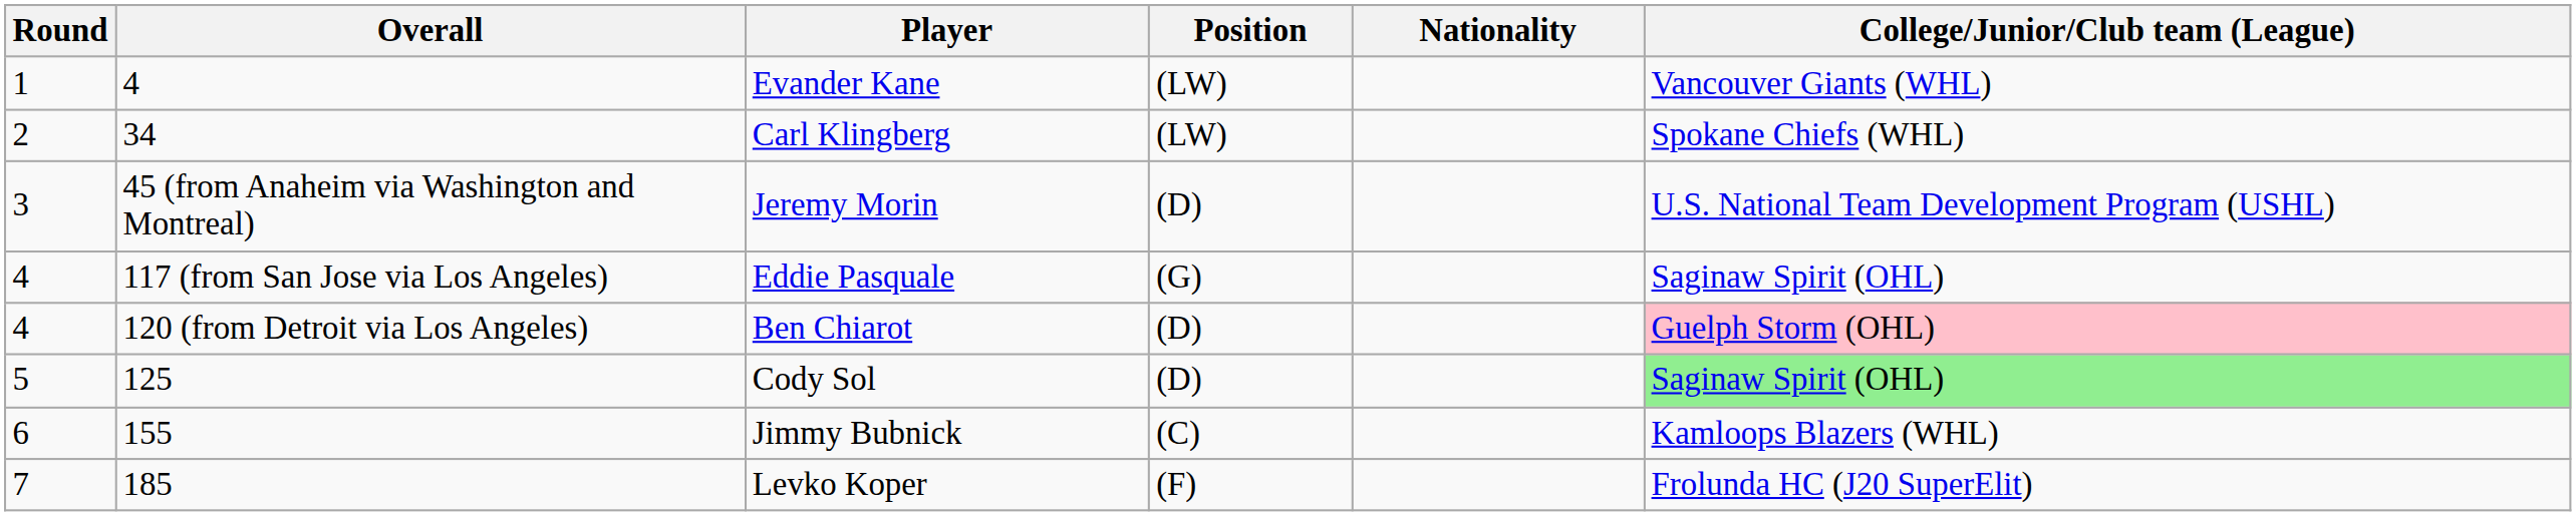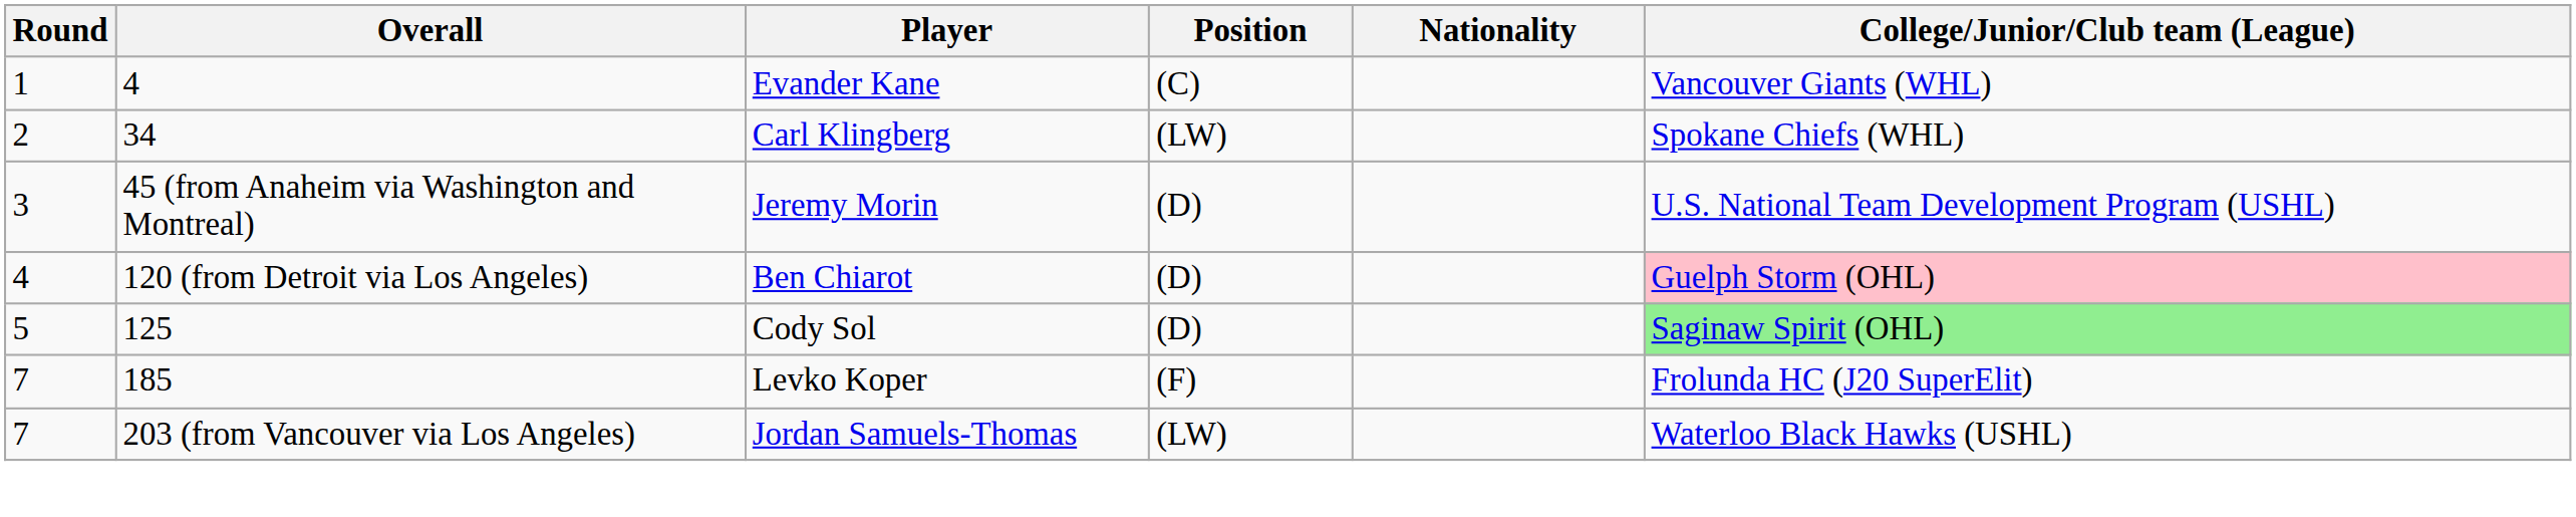Evander Kane | Position: (LW) -> (C)
- row: 4 | 117 (from San Jose via Los Angeles) | Eddie Pasquale | (G) | Saginaw Spirit (OHL)
- row: 6 | 155 | Jimmy Bubnick | (C) | Kamloops Blazers (WHL)
+ row: 7 | 203 (from Vancouver via Los Angeles) | Jordan Samuels-Thomas | (LW) | Waterloo Black Hawks (USHL)
